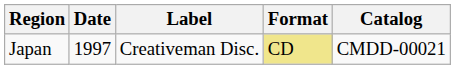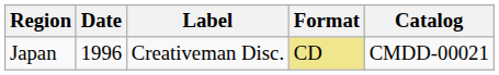Japan | Date: 1997 -> 1996
